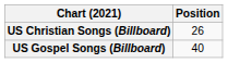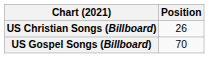US Gospel Songs (Billboard) | Position: 40 -> 70
